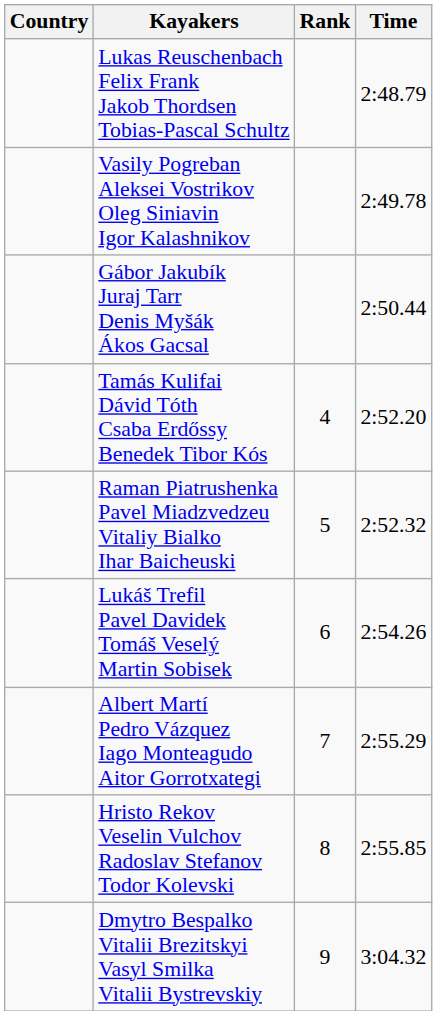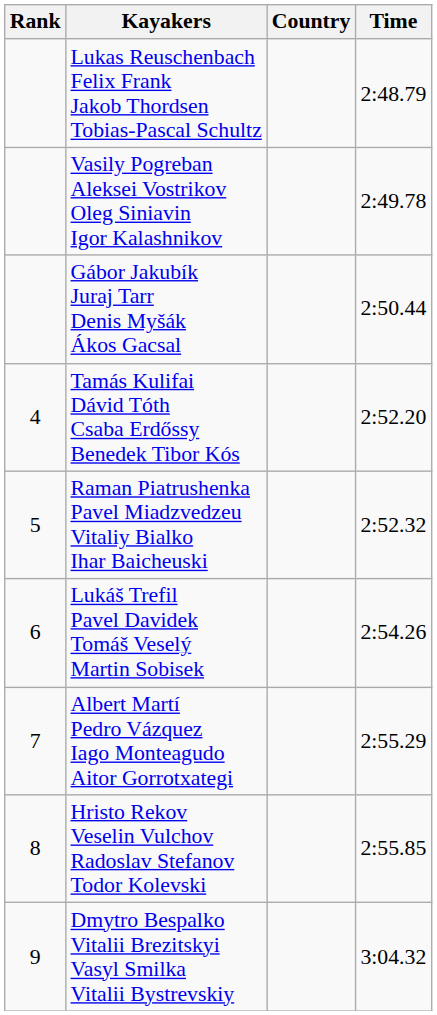columns swapped: Rank <-> Country
